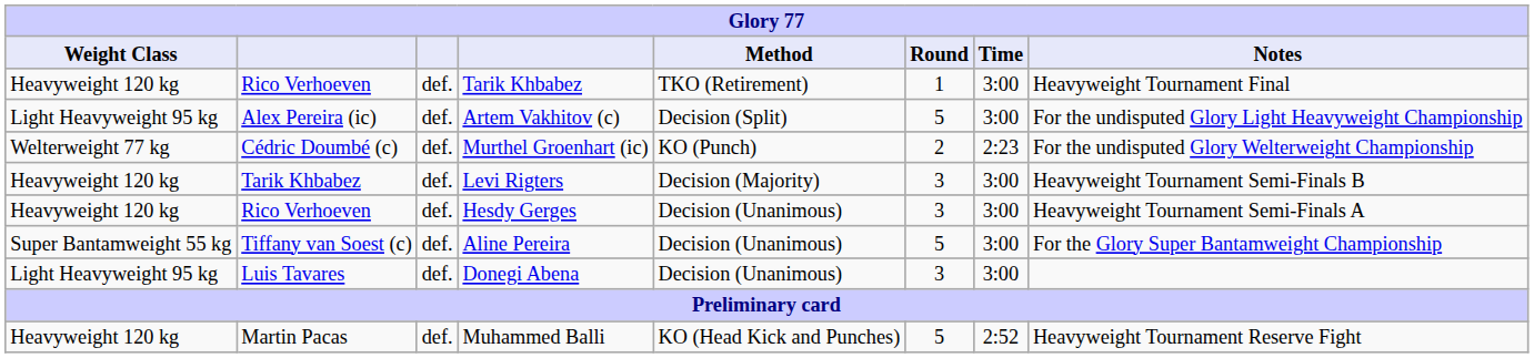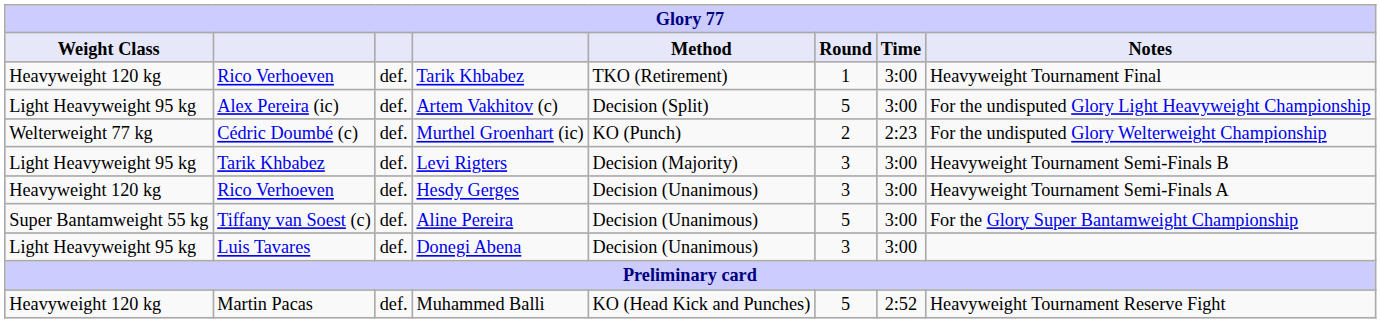Levi Rigters | Weight Class: Heavyweight 120 kg -> Light Heavyweight 95 kg
